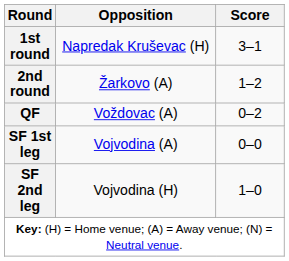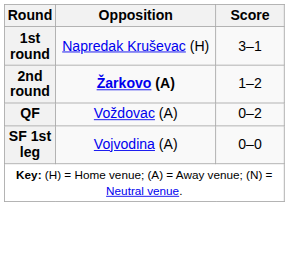2nd round | Opposition: normal -> bold
- row: SF 2nd leg | Vojvodina (H) | 1–0
